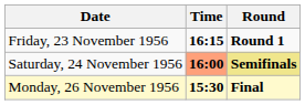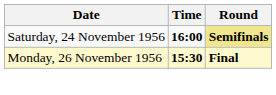- row: Friday, 23 November 1956 | 16:15 | Round 1
Saturday, 24 November 1956 | Time: lightsalmon background -> no background
